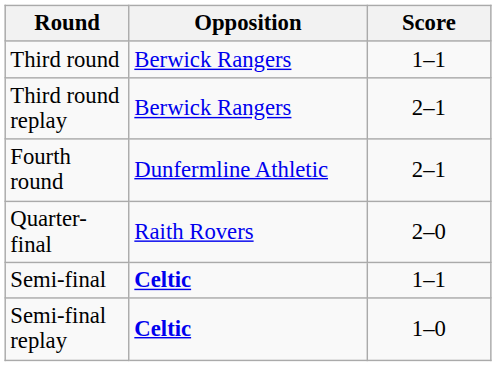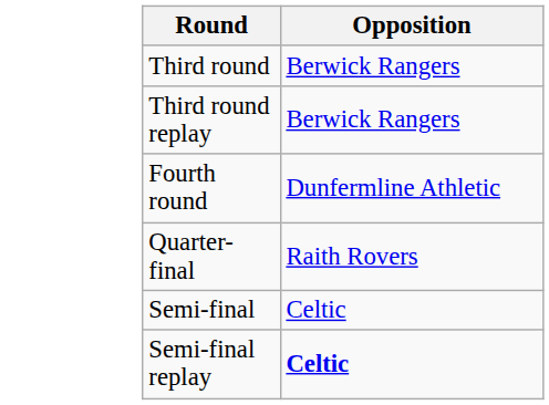- column: Score | 1–1 | 2–1 | 2–1 | 2–0 | 1–1 | 1–0
Semi-final | Opposition: bold -> normal
